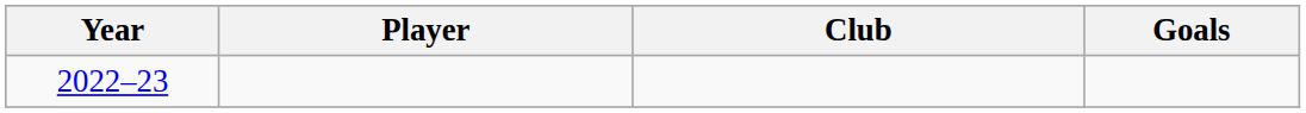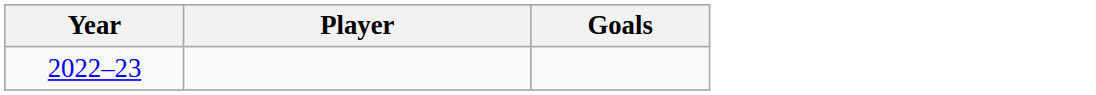- column: Club
